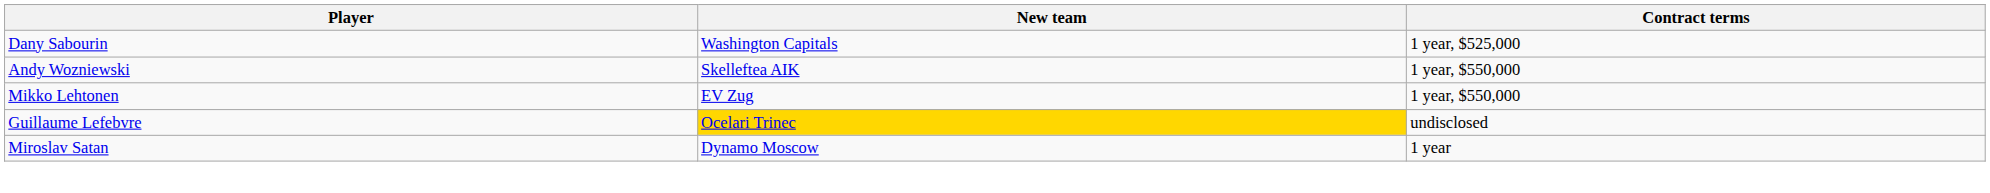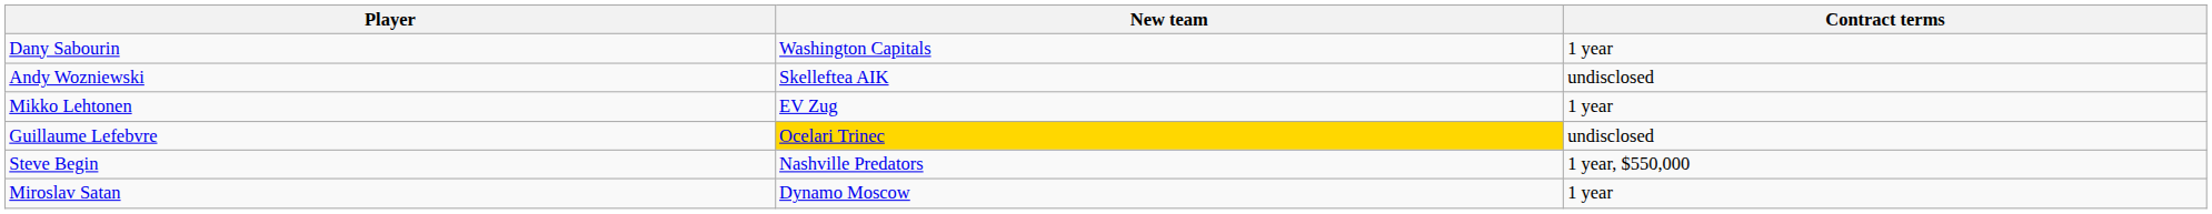Dany Sabourin | Contract terms: 1 year, $525,000 -> 1 year
Andy Wozniewski | Contract terms: 1 year, $550,000 -> undisclosed
Mikko Lehtonen | Contract terms: 1 year, $550,000 -> 1 year
+ row: Steve Begin | Nashville Predators | 1 year, $550,000
